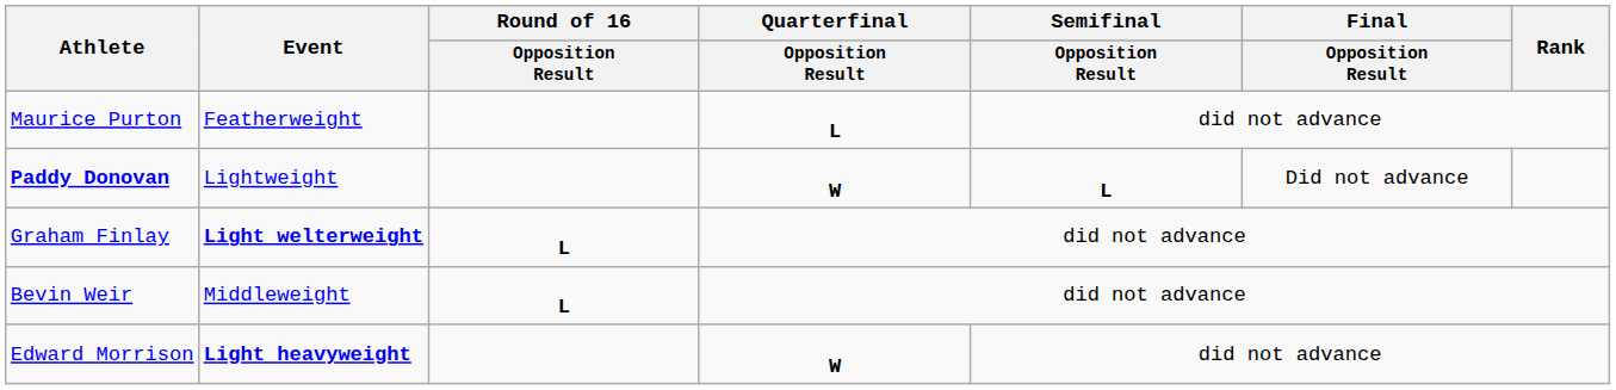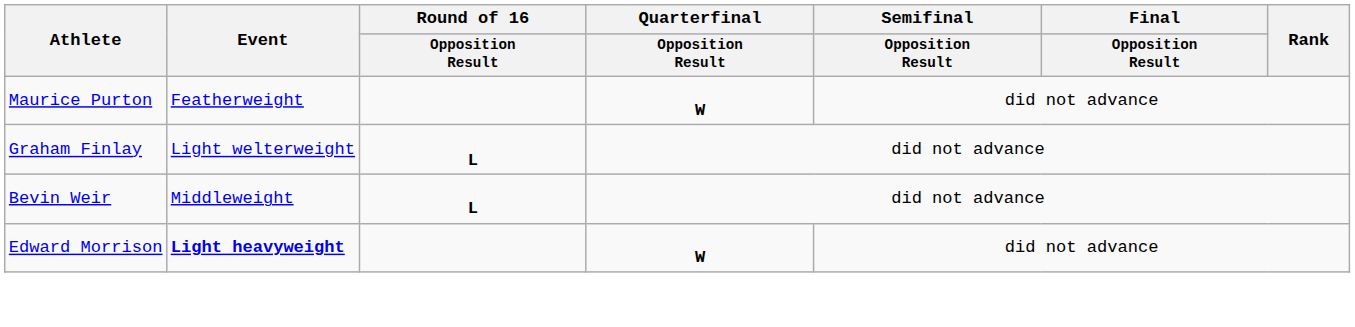Maurice Purton | Quarterfinal / Opposition Result: L -> W
- row: Paddy Donovan | Lightweight | W | L | Did not advance
Graham Finlay | Event: bold -> normal
